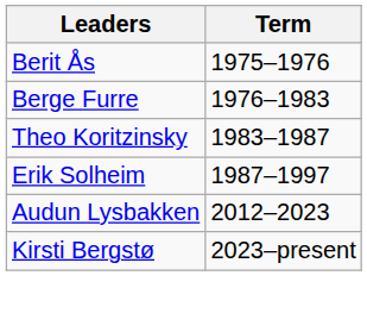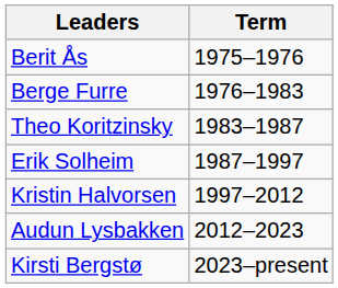+ row: Kristin Halvorsen | 1997–2012
